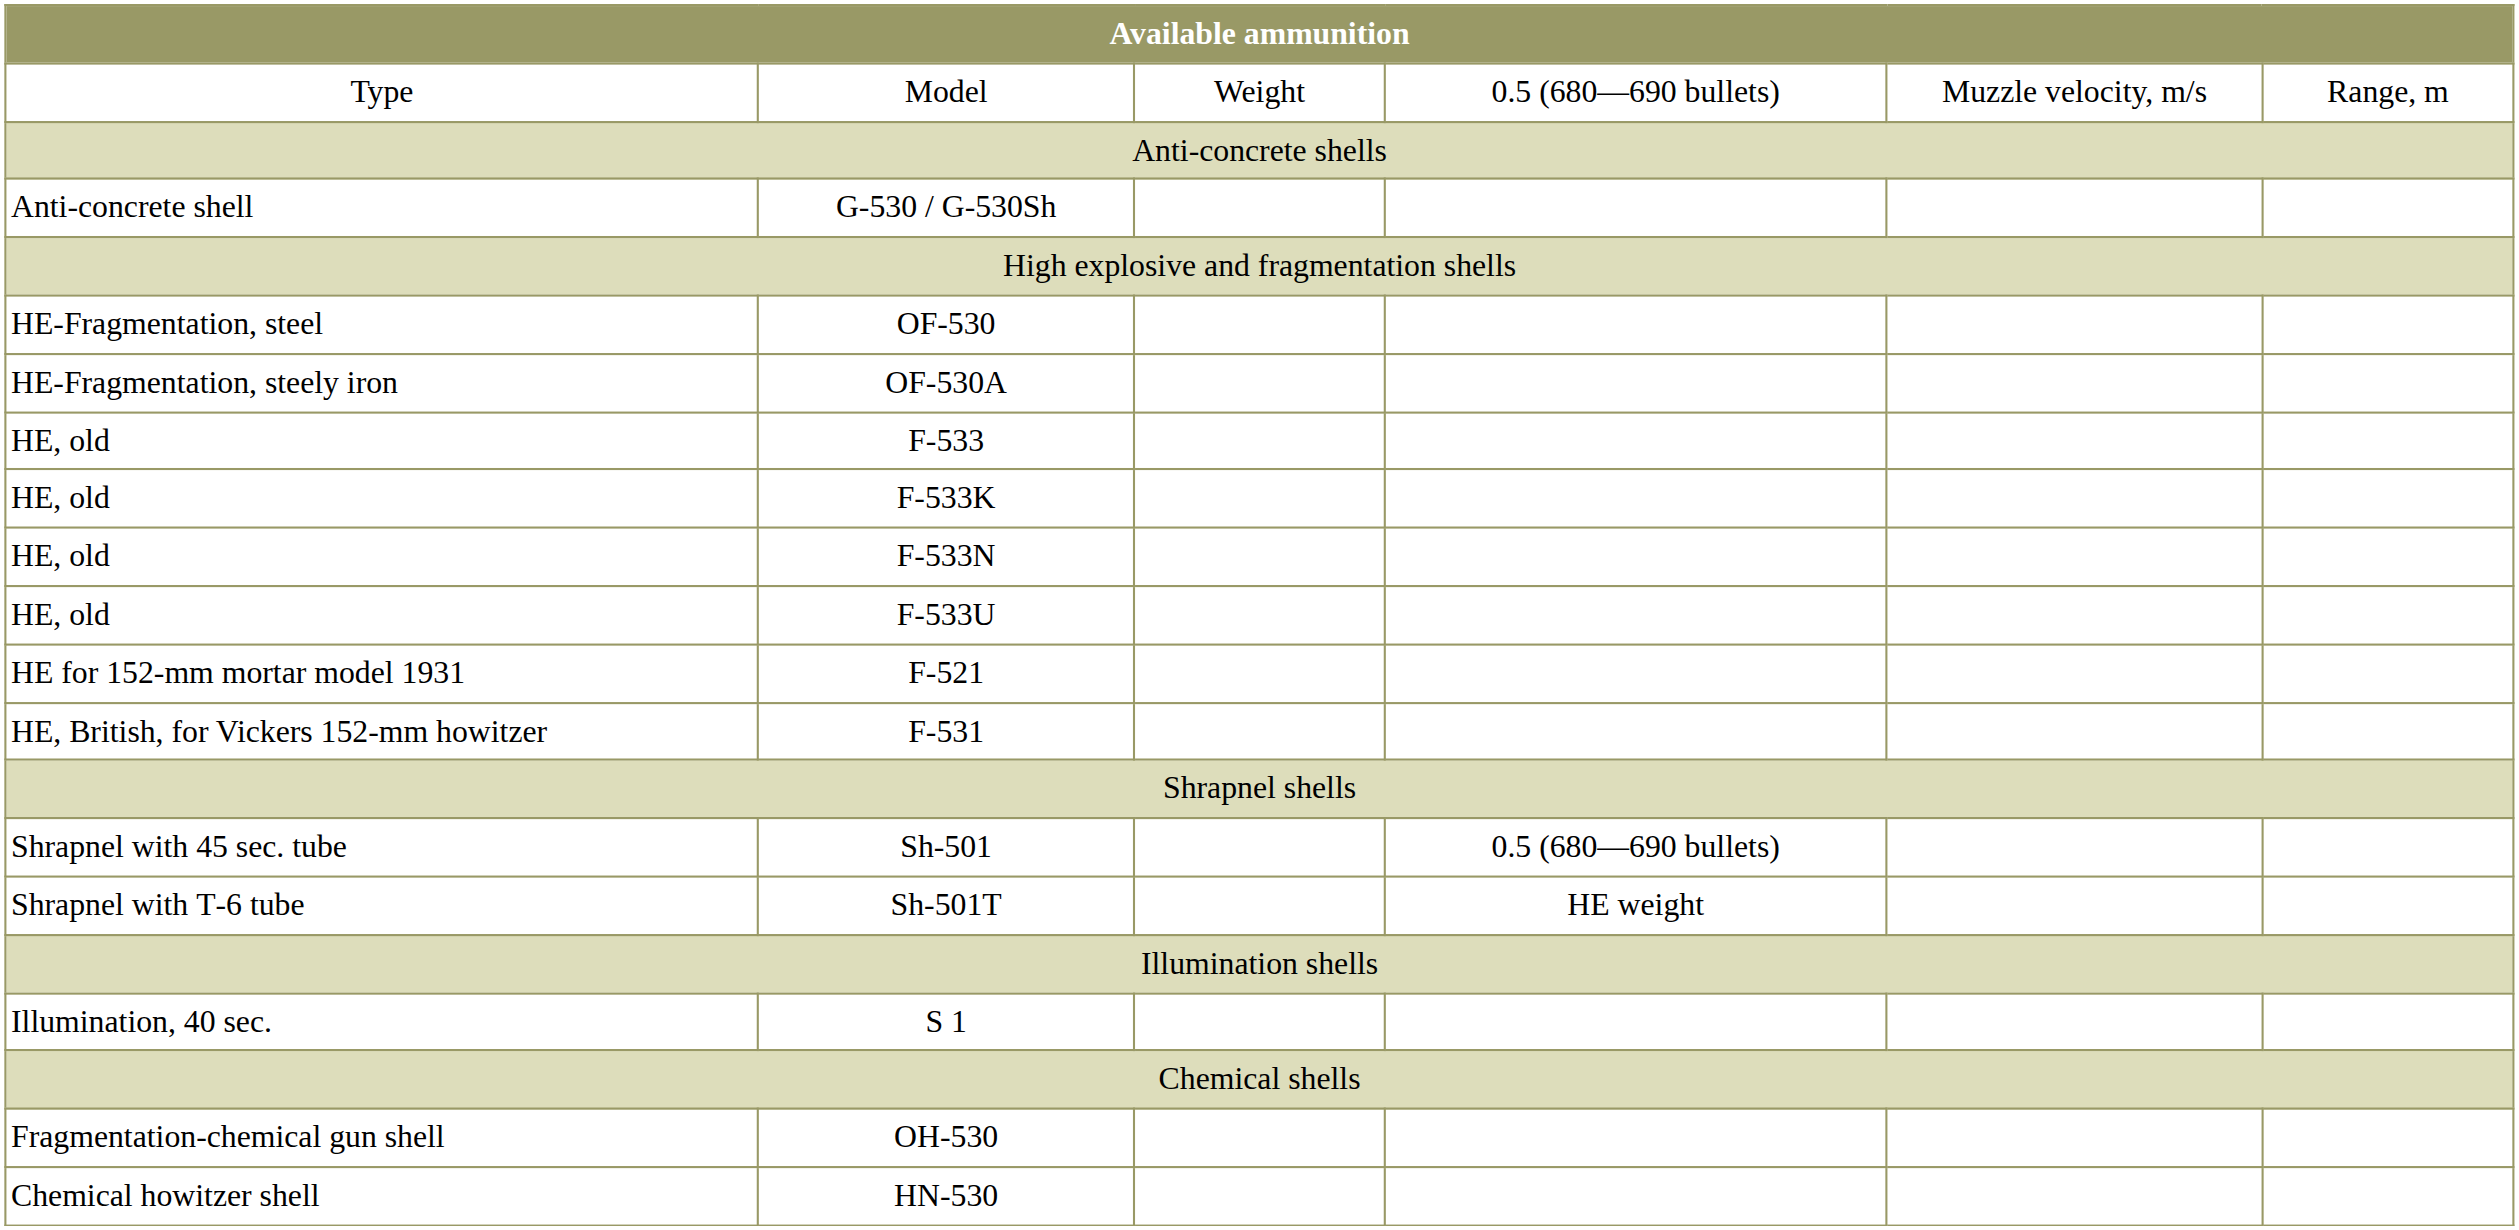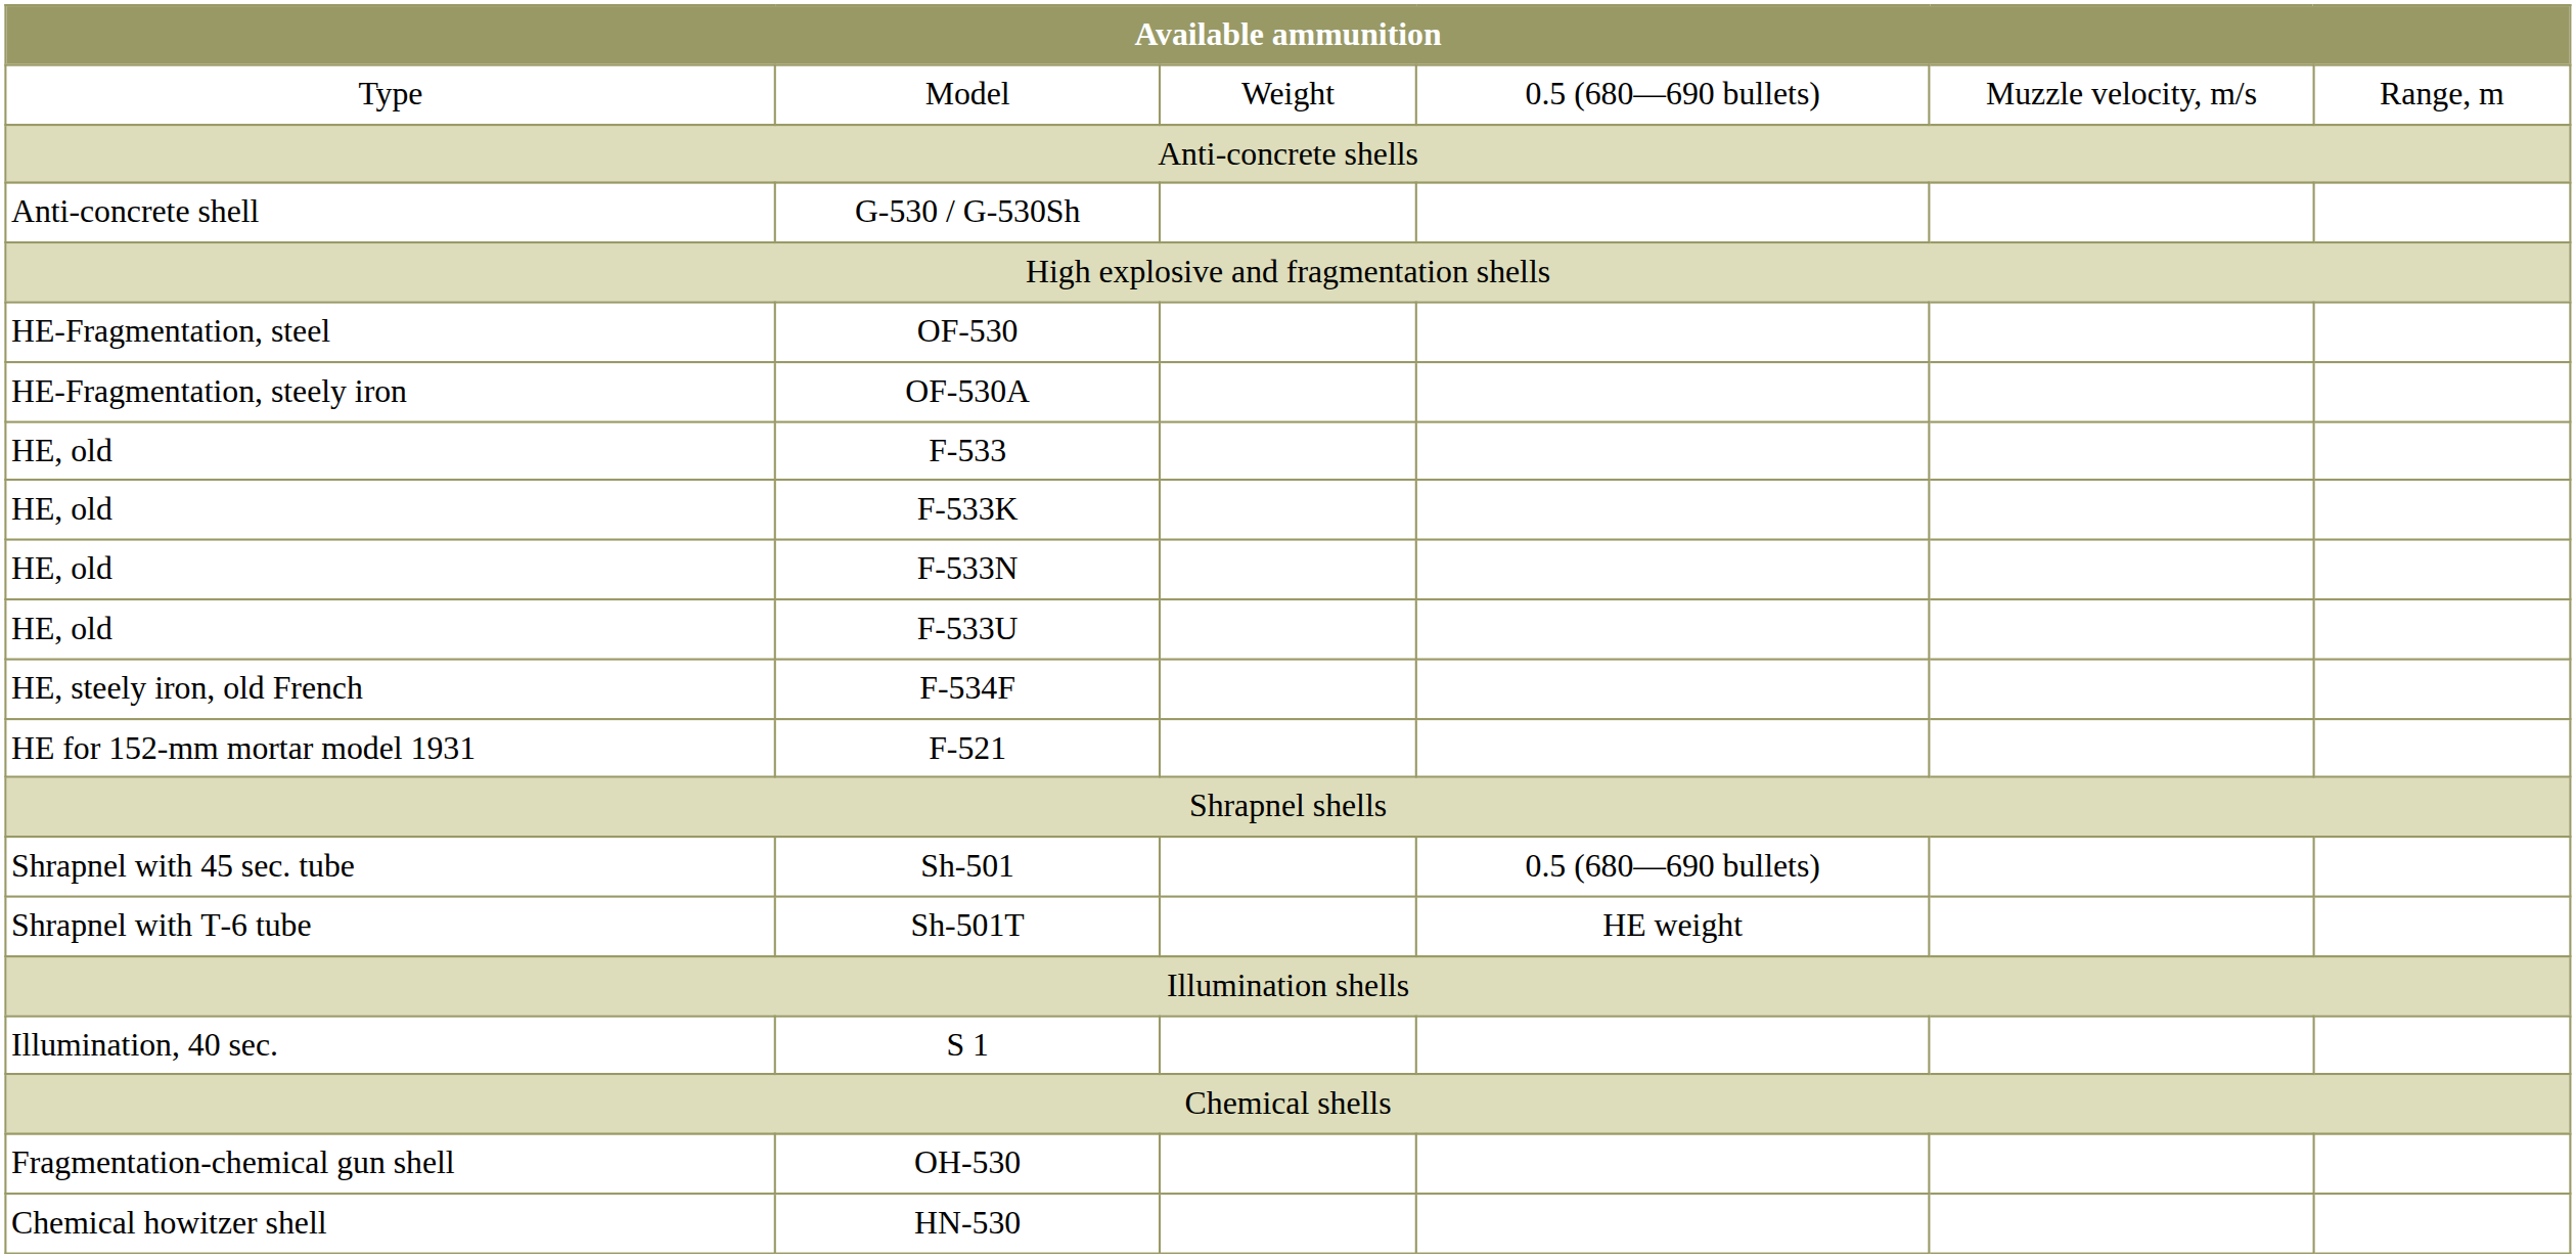+ row: HE, steely iron, old French | F-534F
- row: HE, British, for Vickers 152-mm howitzer | F-531
